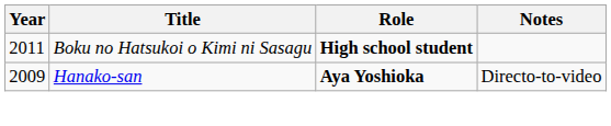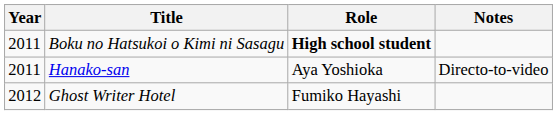Hanako-san | Year: 2009 -> 2011
Hanako-san | Role: bold -> normal
+ row: 2012 | Ghost Writer Hotel | Fumiko Hayashi
